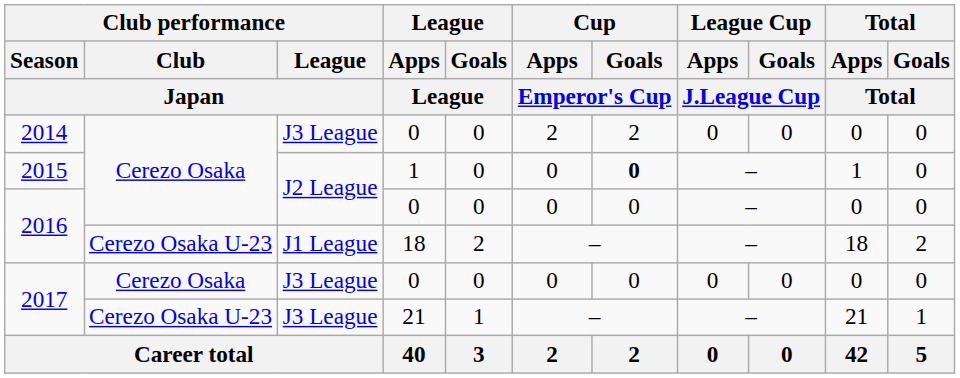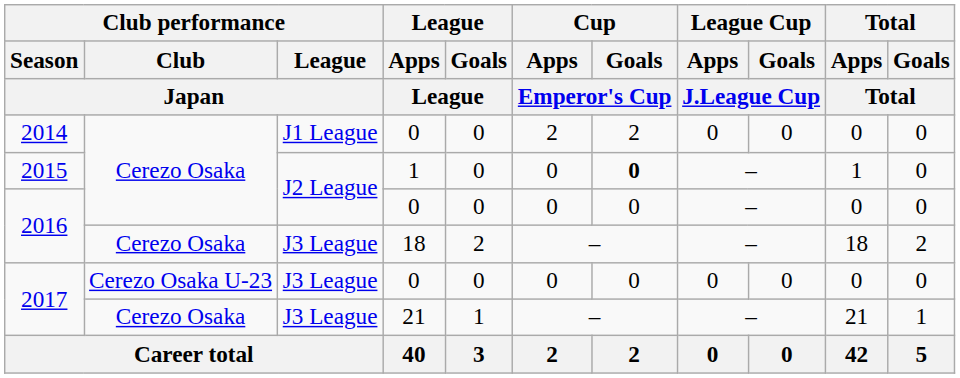2014 | Club performance / League / Japan: J3 League -> J1 League
2016 / 18 | Club performance / Club / Japan: Cerezo Osaka U-23 -> Cerezo Osaka
2016 / 18 | Club performance / League / Japan: J1 League -> J3 League
2017 / 0 | Club performance / Club / Japan: Cerezo Osaka -> Cerezo Osaka U-23
2017 / 21 | Club performance / Club / Japan: Cerezo Osaka U-23 -> Cerezo Osaka
